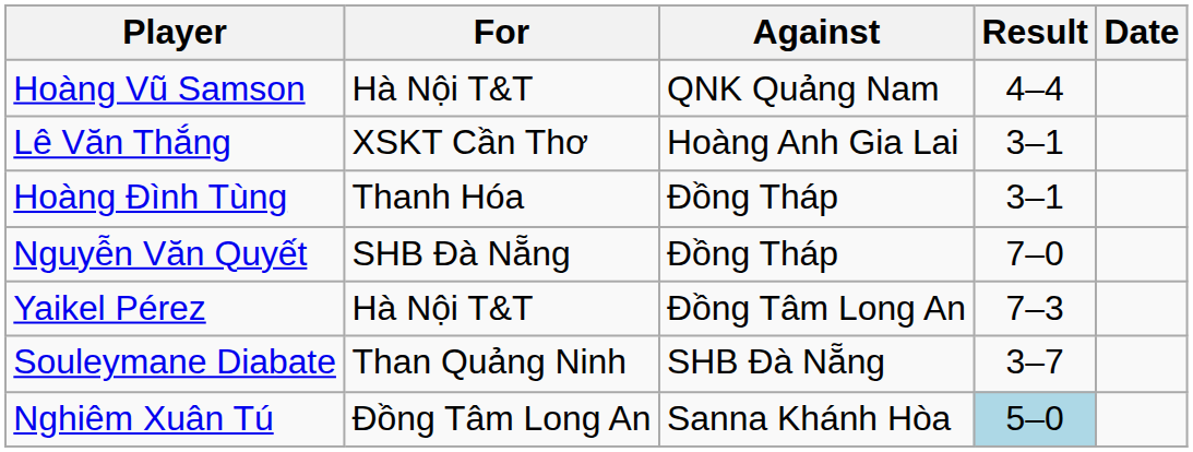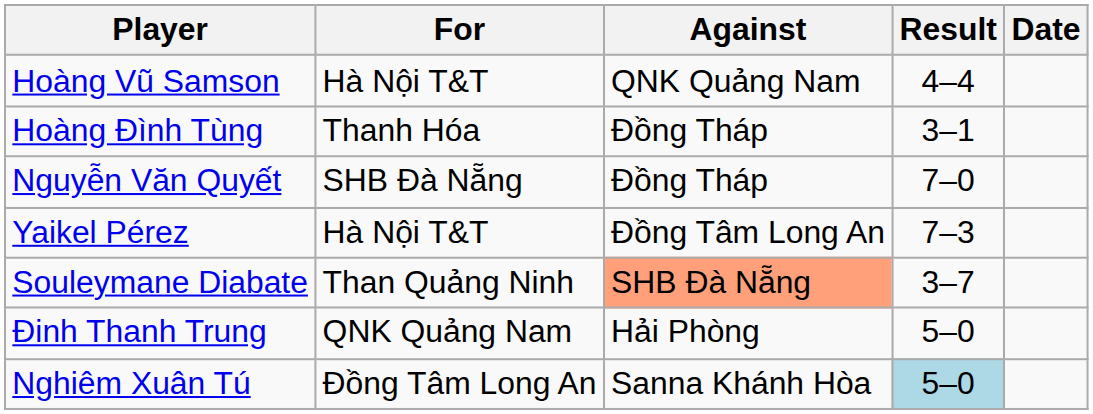- row: Lê Văn Thắng | XSKT Cần Thơ | Hoàng Anh Gia Lai | 3–1
Souleymane Diabate | Against: no background -> lightsalmon background
+ row: Đinh Thanh Trung | QNK Quảng Nam | Hải Phòng | 5–0
